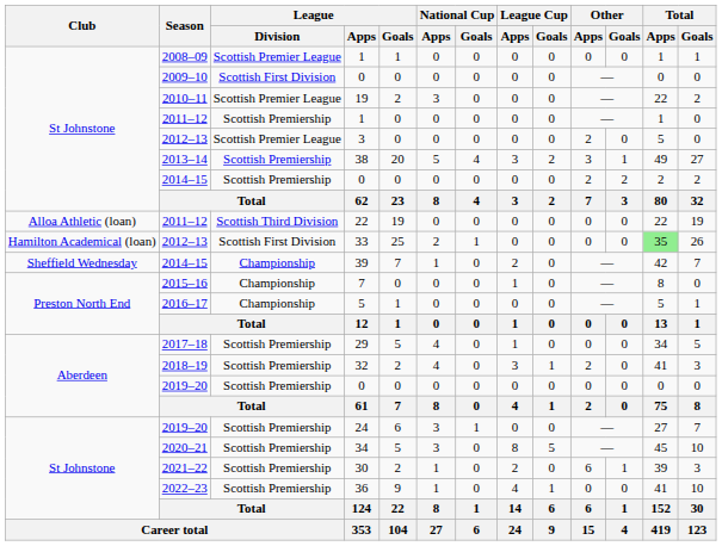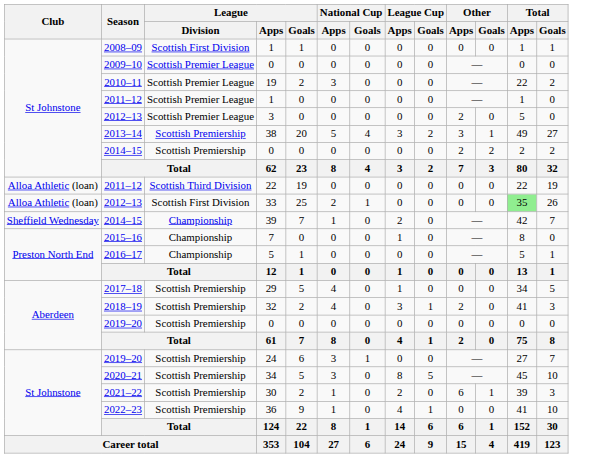2008–09 / 1 | League / Division: Scottish Premier League -> Scottish First Division
2009–10 / 0 | League / Division: Scottish First Division -> Scottish Premier League
2011–12 / 1 | League / Division: Scottish Premiership -> Scottish Premier League
33 | Club: Hamilton Academical (loan) -> Alloa Athletic (loan)
